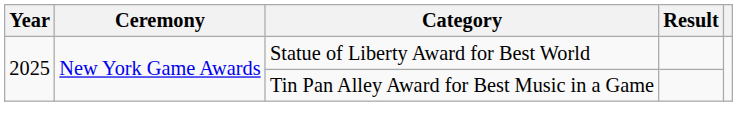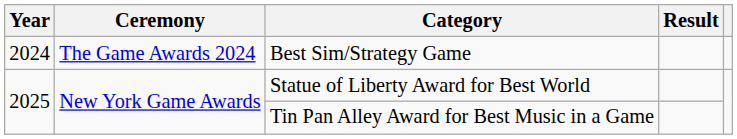+ row: 2024 | The Game Awards 2024 | Best Sim/Strategy Game
